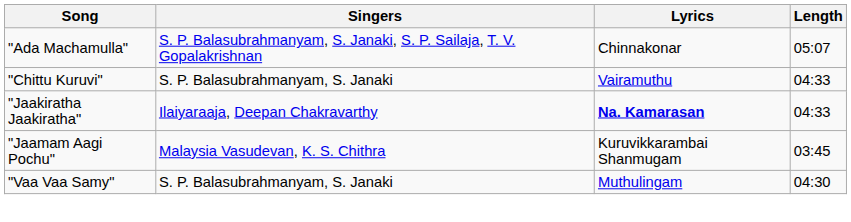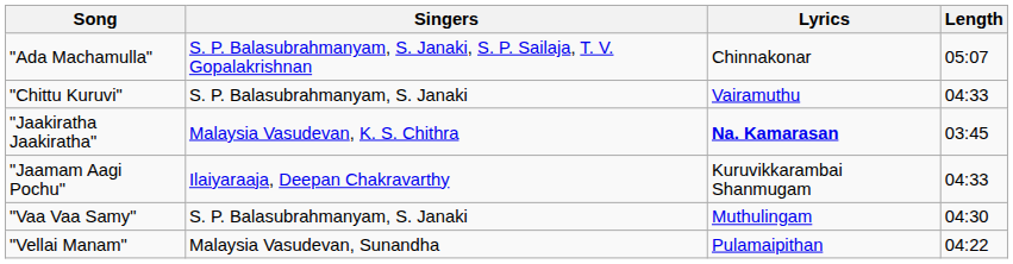"Jaakiratha Jaakiratha" | Singers: Ilaiyaraaja, Deepan Chakravarthy -> Malaysia Vasudevan, K. S. Chithra
"Jaakiratha Jaakiratha" | Length: 04:33 -> 03:45
"Jaamam Aagi Pochu" | Singers: Malaysia Vasudevan, K. S. Chithra -> Ilaiyaraaja, Deepan Chakravarthy
"Jaamam Aagi Pochu" | Length: 03:45 -> 04:33
+ row: "Vellai Manam" | Malaysia Vasudevan, Sunandha | Pulamaipithan | 04:22
